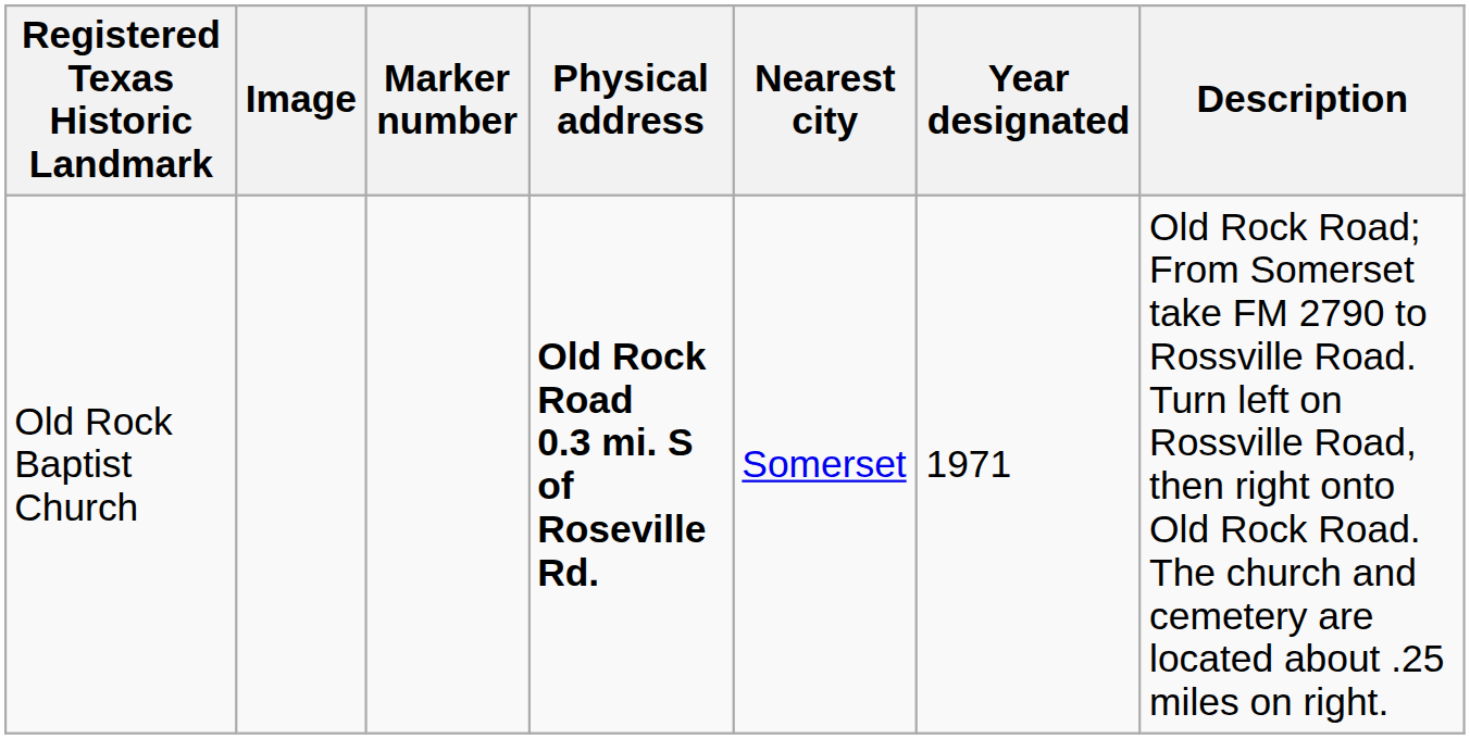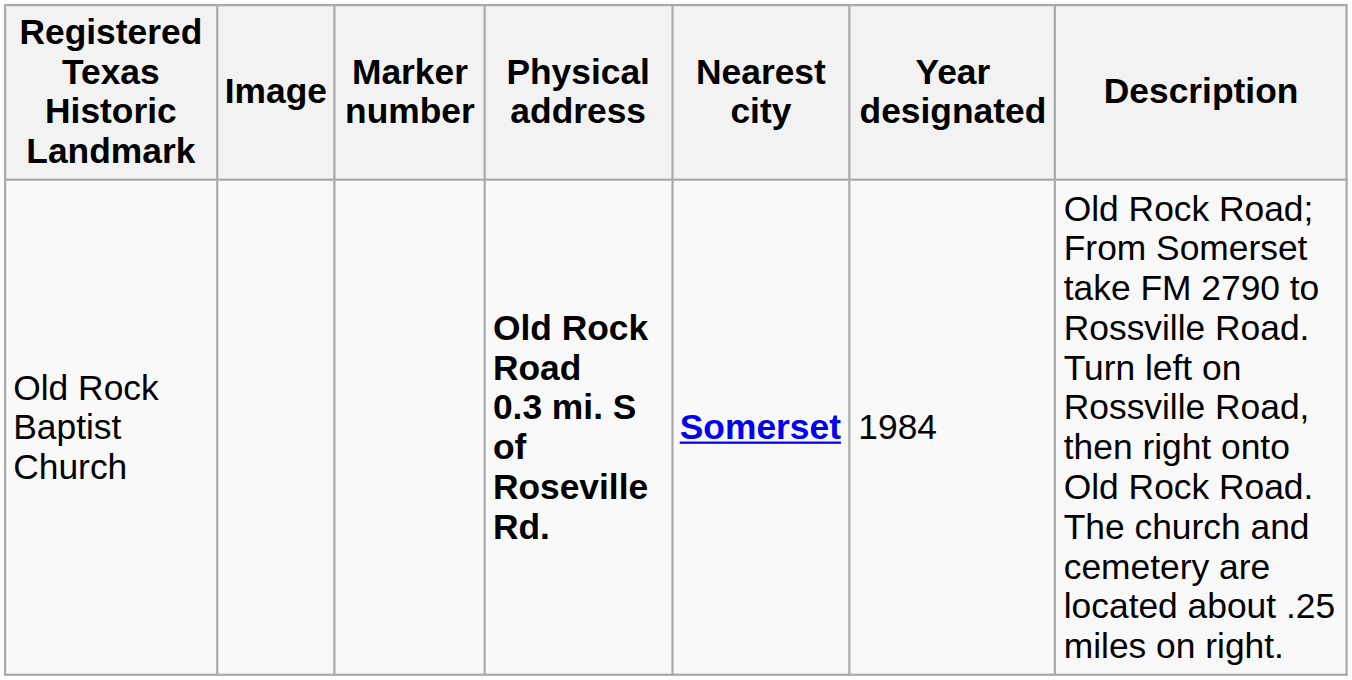Old Rock Baptist Church | Nearest city: normal -> bold
Old Rock Baptist Church | Year designated: 1971 -> 1984
